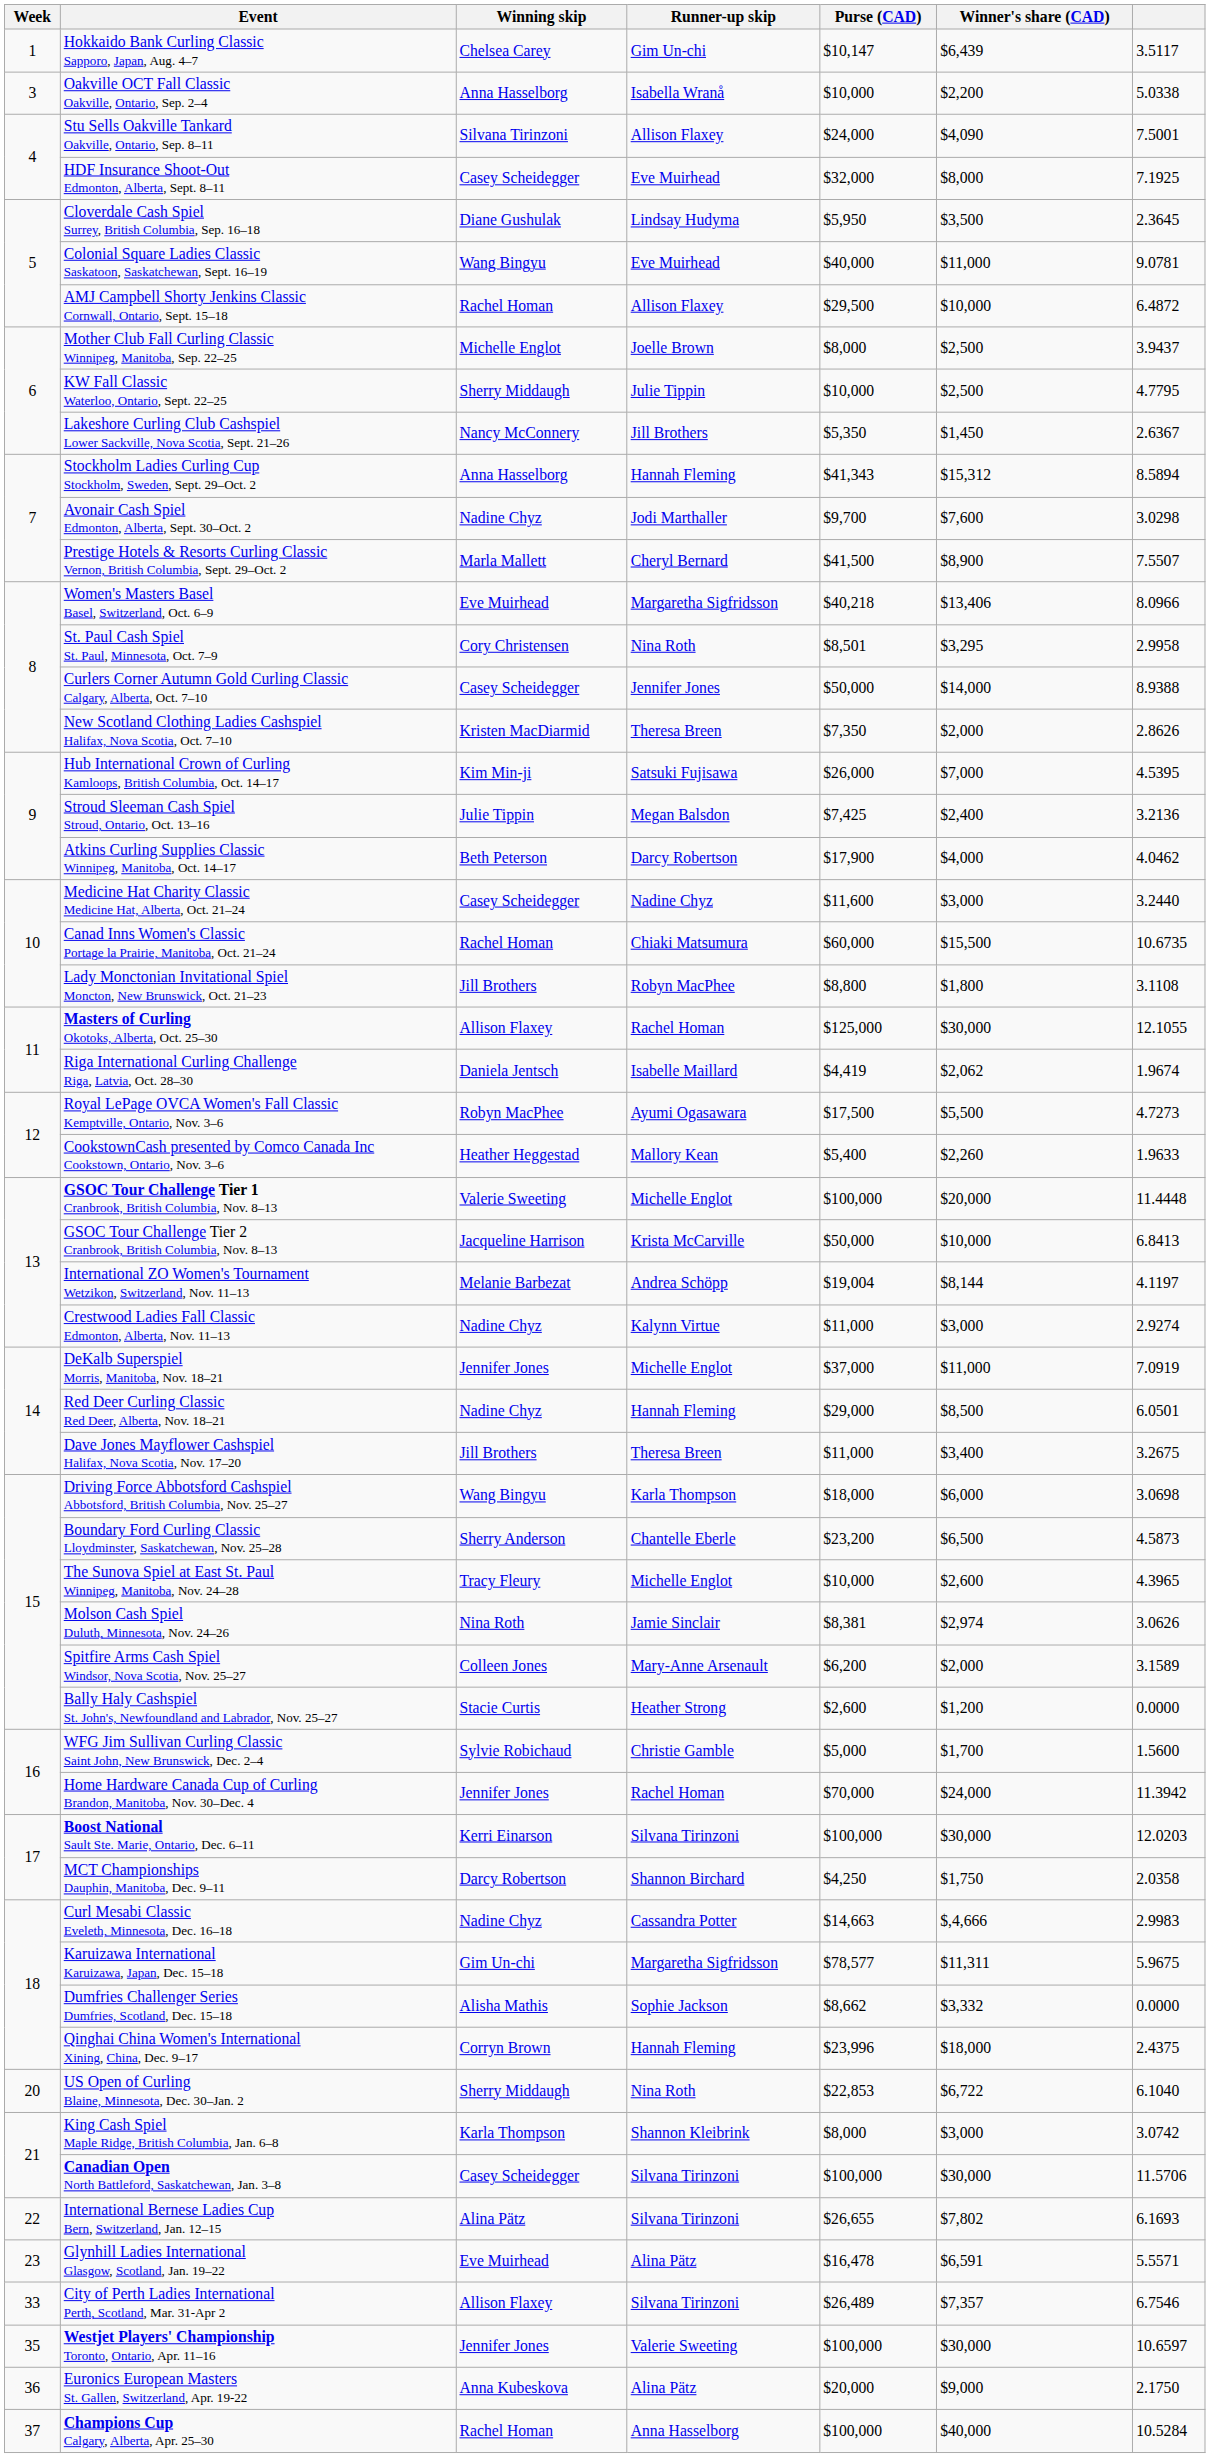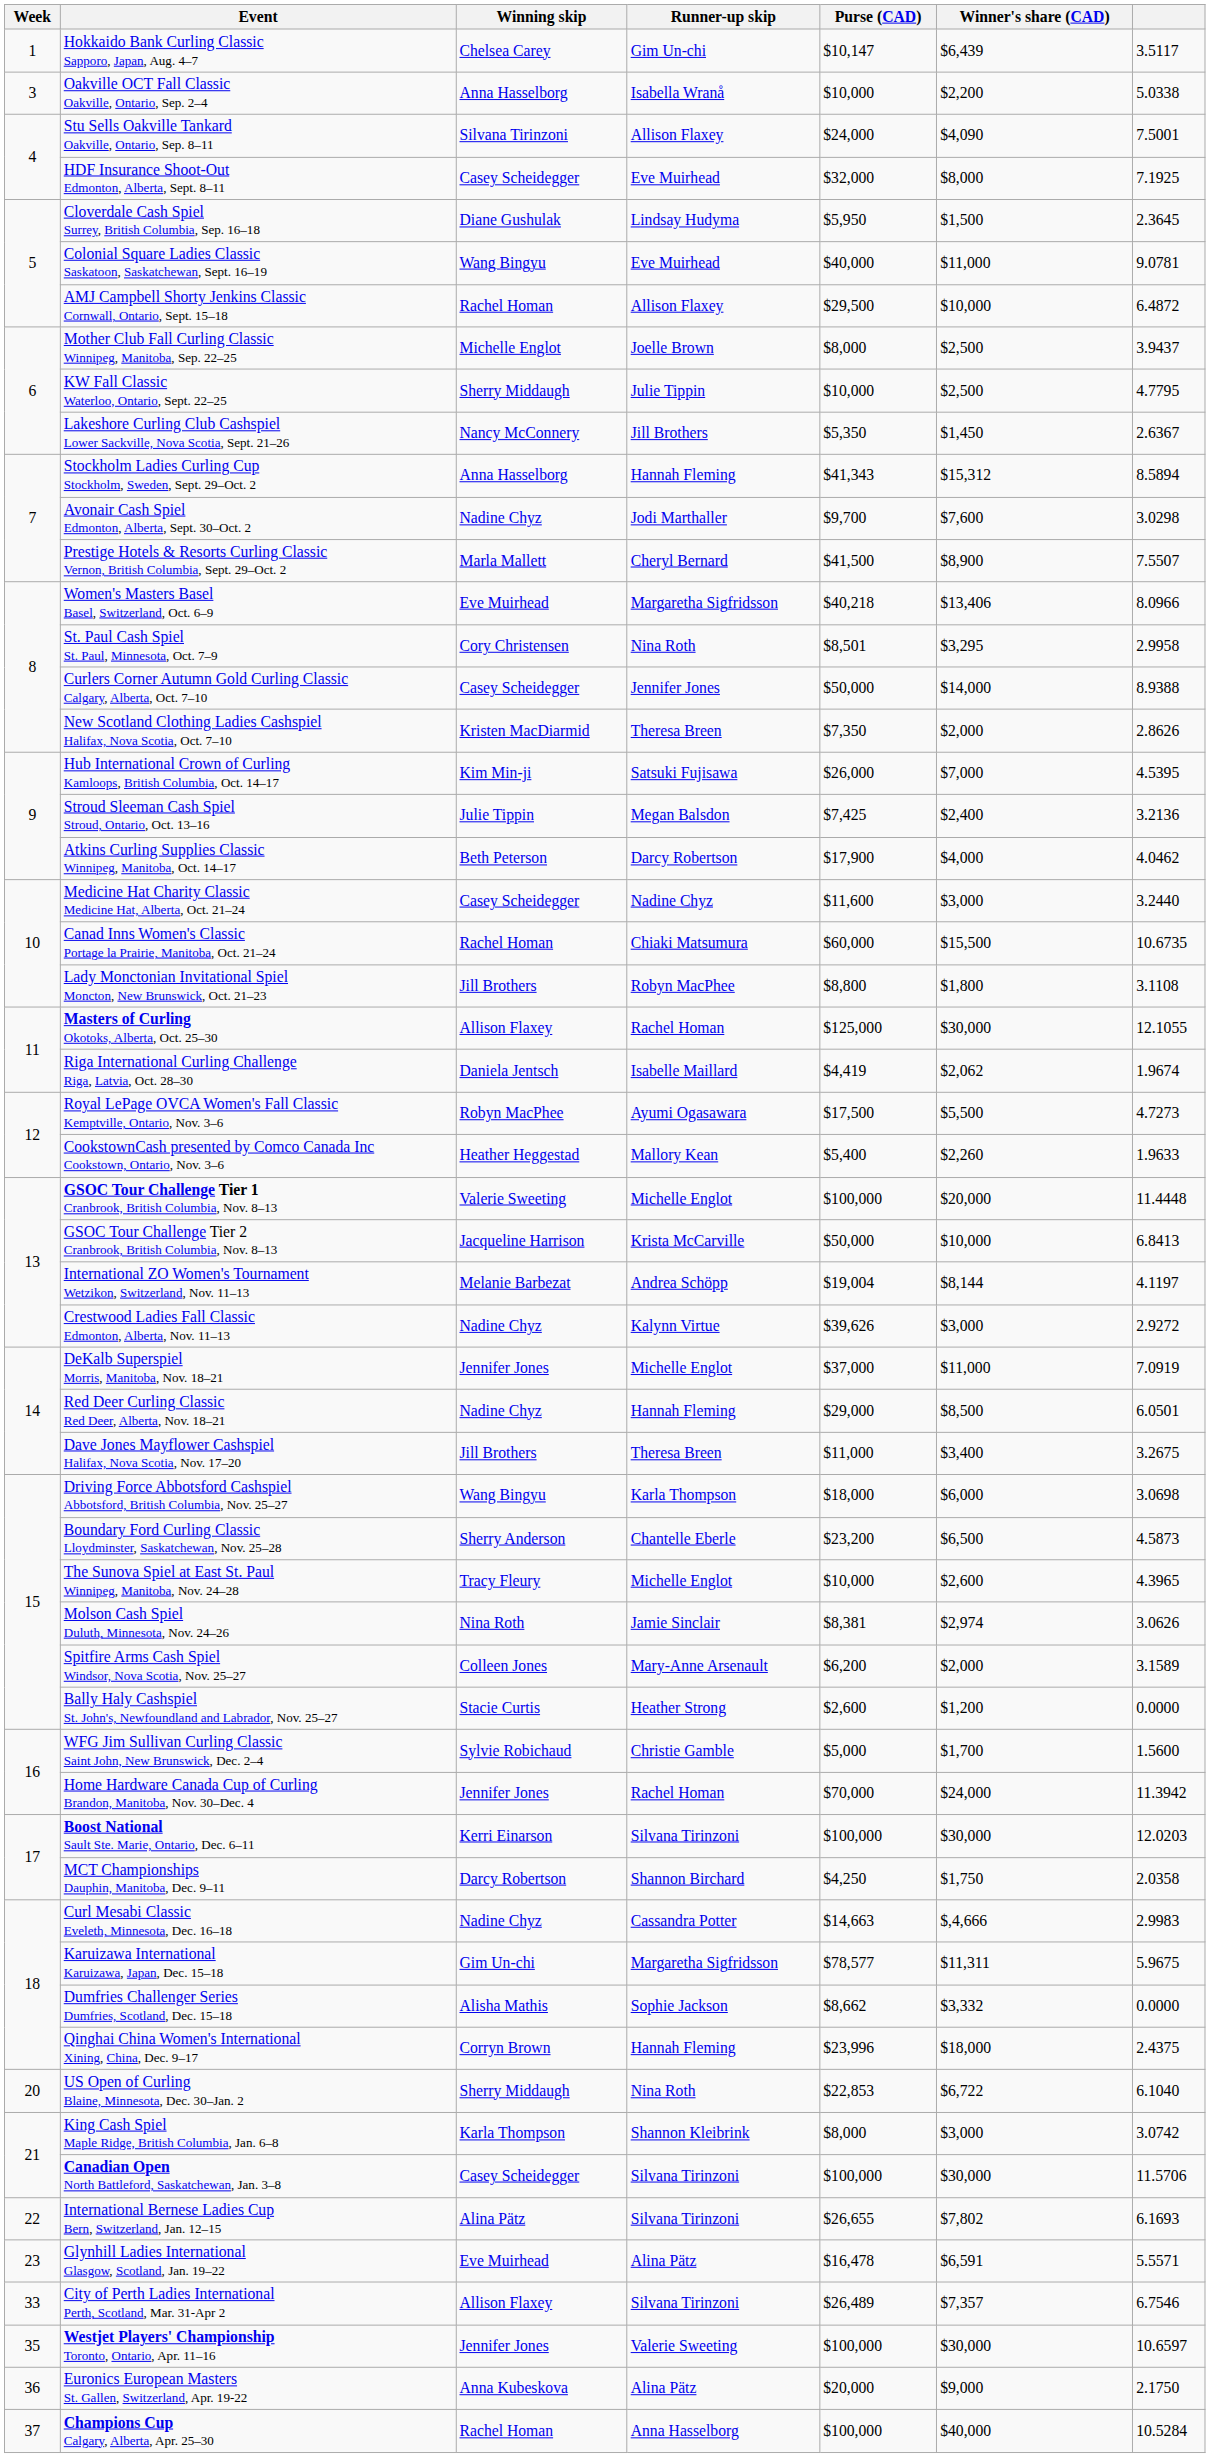Cloverdale Cash Spiel Surrey, British Columbia, Sep. 16–18 | Winner's share (CAD): $3,500 -> $1,500
Crestwood Ladies Fall Classic Edmonton, Alberta, Nov. 11–13 | Purse (CAD): $11,000 -> $39,626
Crestwood Ladies Fall Classic Edmonton, Alberta, Nov. 11–13 | column 7: 2.9274 -> 2.9272
